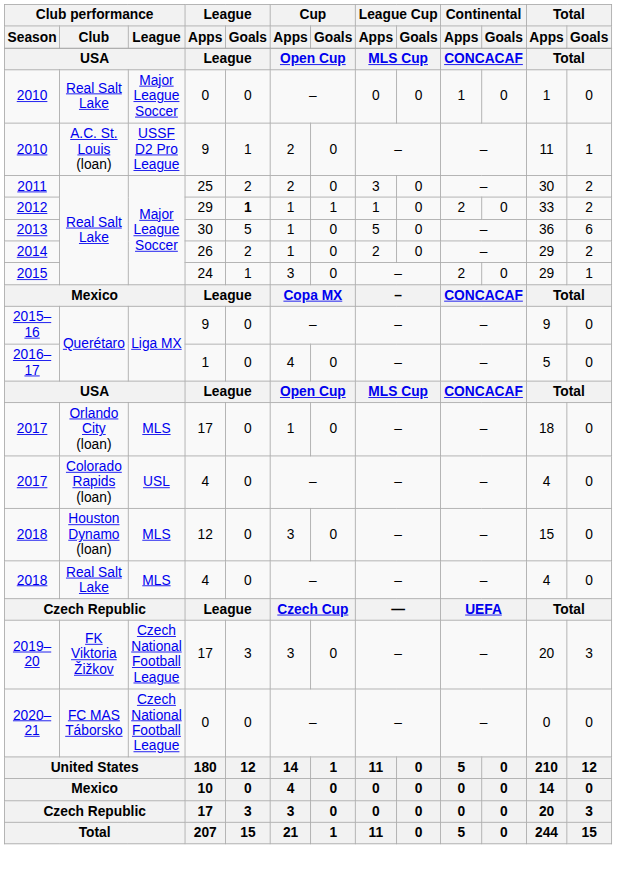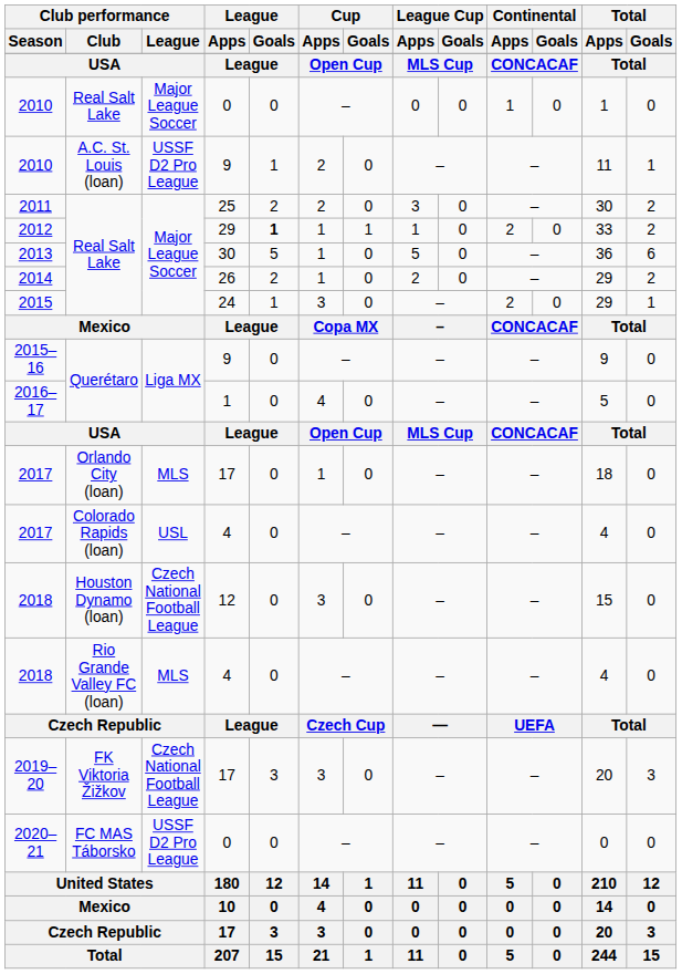2018 / 12 | Club performance / League: MLS -> Czech National Football League
2018 / 4 | Club performance / Club: Real Salt Lake -> Rio Grande Valley FC (loan)
2020–21 | Club performance / League: Czech National Football League -> USSF D2 Pro League
